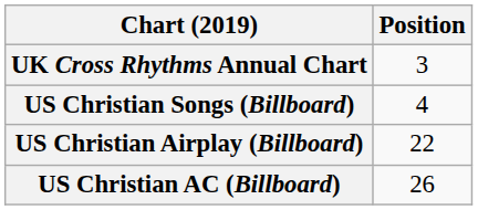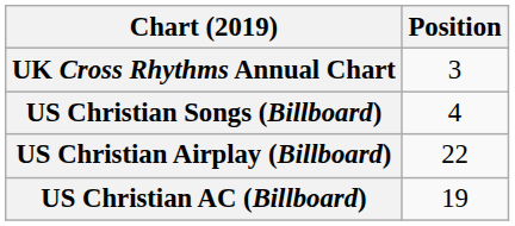US Christian AC (Billboard) | Position: 26 -> 19
